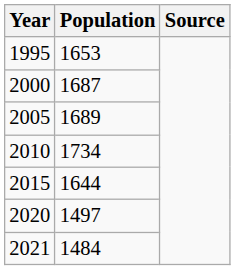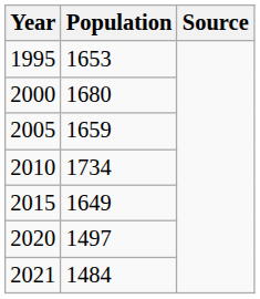2000 | Population: 1687 -> 1680
2005 | Population: 1689 -> 1659
2015 | Population: 1644 -> 1649
